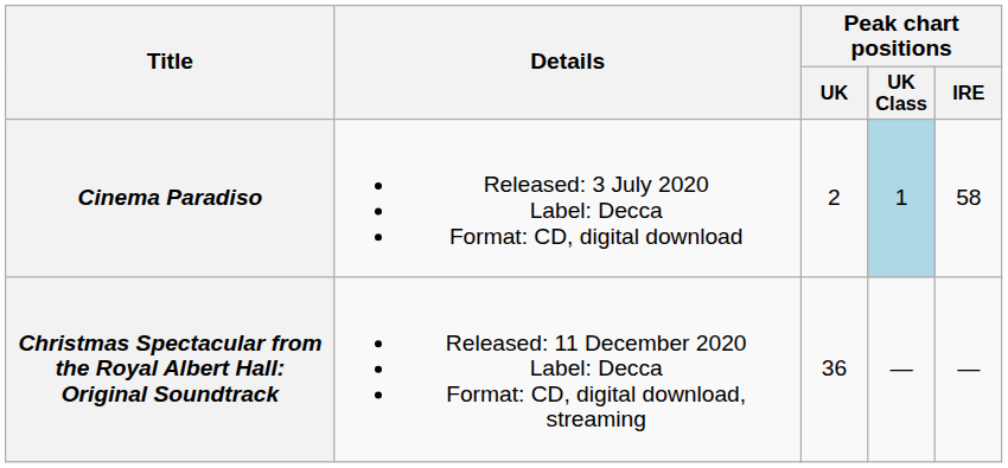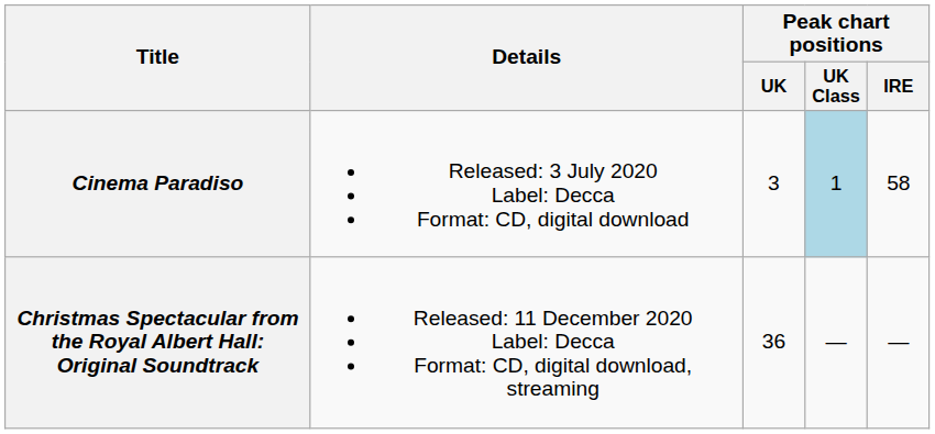Cinema Paradiso | Peak chart positions / UK: 2 -> 3
